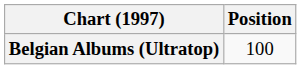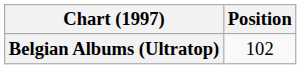Belgian Albums (Ultratop) | Position: 100 -> 102
